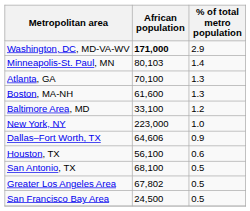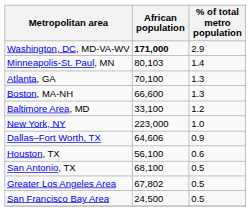Boston, MA-NH | African population: 61,600 -> 66,600
